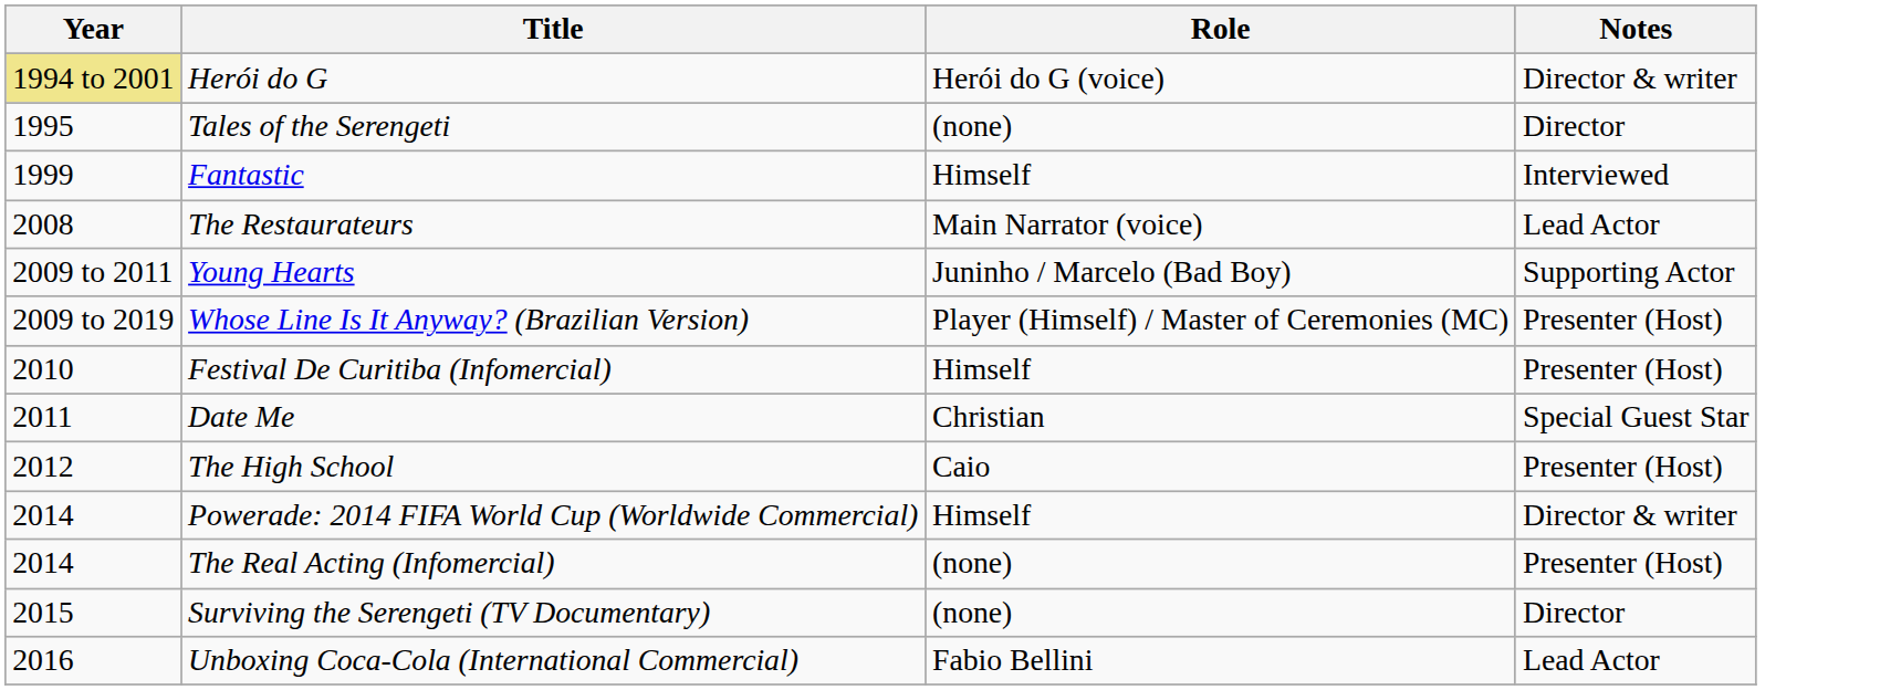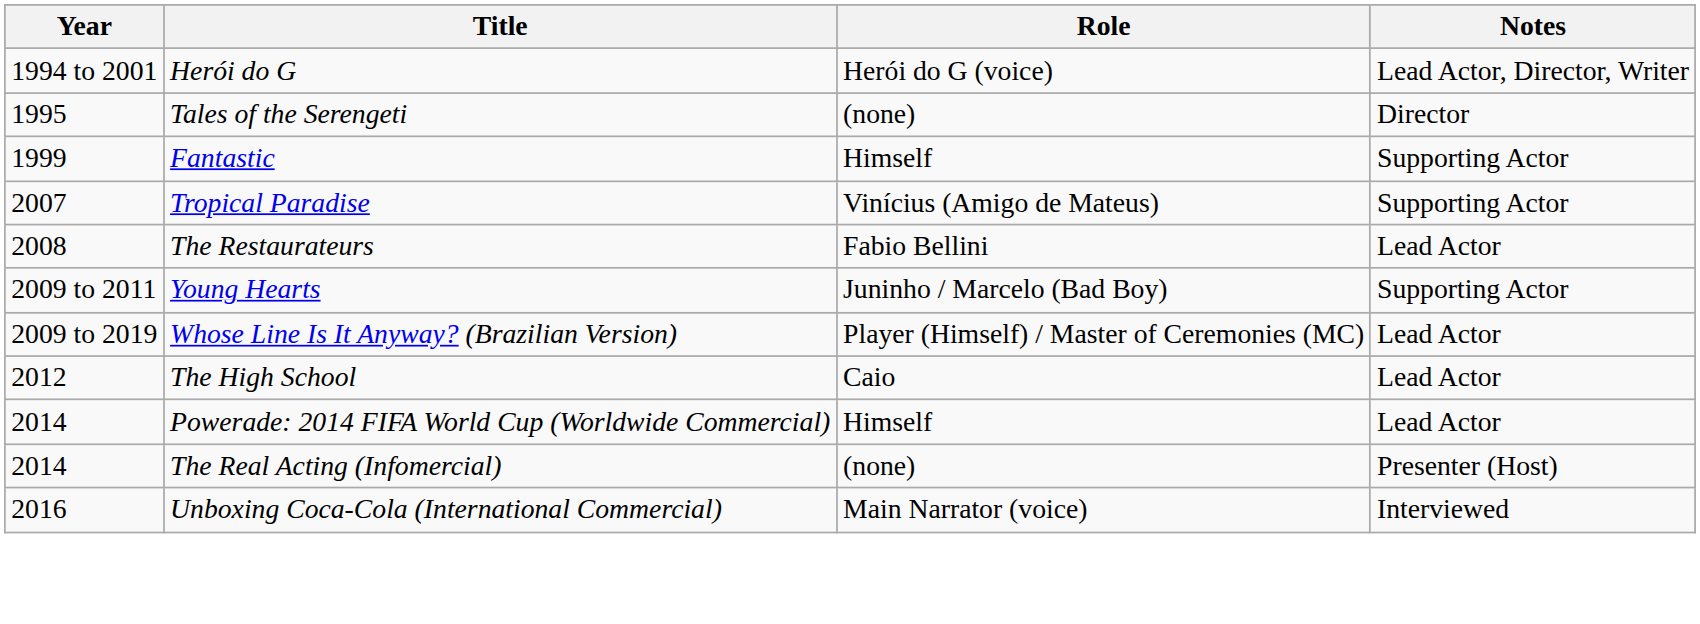Herói do G | Year: khaki background -> no background
Herói do G | Notes: Director & writer -> Lead Actor, Director, Writer
Fantastic | Notes: Interviewed -> Supporting Actor
+ row: 2007 | Tropical Paradise | Vinícius (Amigo de Mateus) | Supporting Actor
The Restaurateurs | Role: Main Narrator (voice) -> Fabio Bellini
Whose Line Is It Anyway? (Brazilian Version) | Notes: Presenter (Host) -> Lead Actor
- row: 2010 | Festival De Curitiba (Infomercial) | Himself | Presenter (Host)
- row: 2011 | Date Me | Christian | Special Guest Star
The High School | Notes: Presenter (Host) -> Lead Actor
Powerade: 2014 FIFA World Cup (Worldwide Commercial) | Notes: Director & writer -> Lead Actor
- row: 2015 | Surviving the Serengeti (TV Documentary) | (none) | Director
Unboxing Coca-Cola (International Commercial) | Role: Fabio Bellini -> Main Narrator (voice)
Unboxing Coca-Cola (International Commercial) | Notes: Lead Actor -> Interviewed
